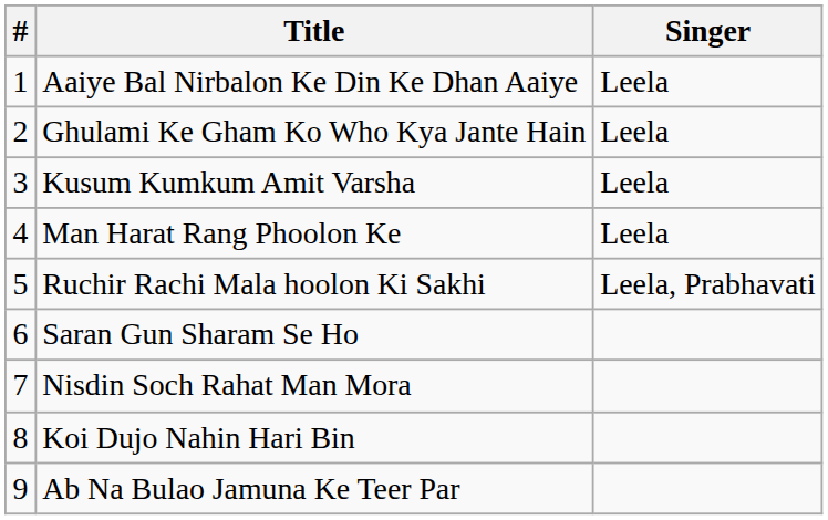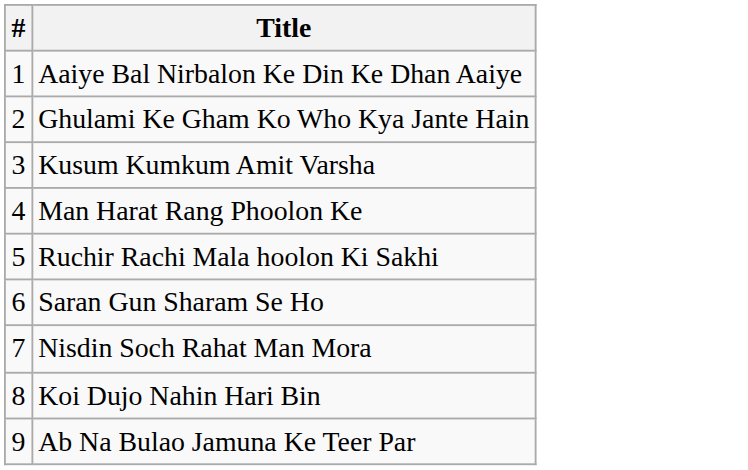- column: Singer | Leela | Leela | Leela | Leela | Leela, Prabhavati
